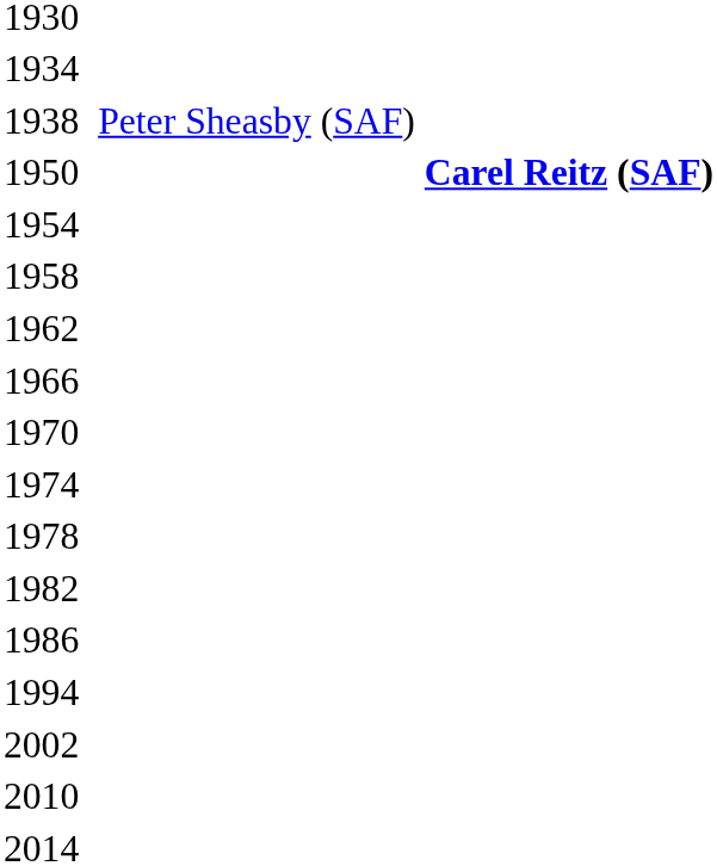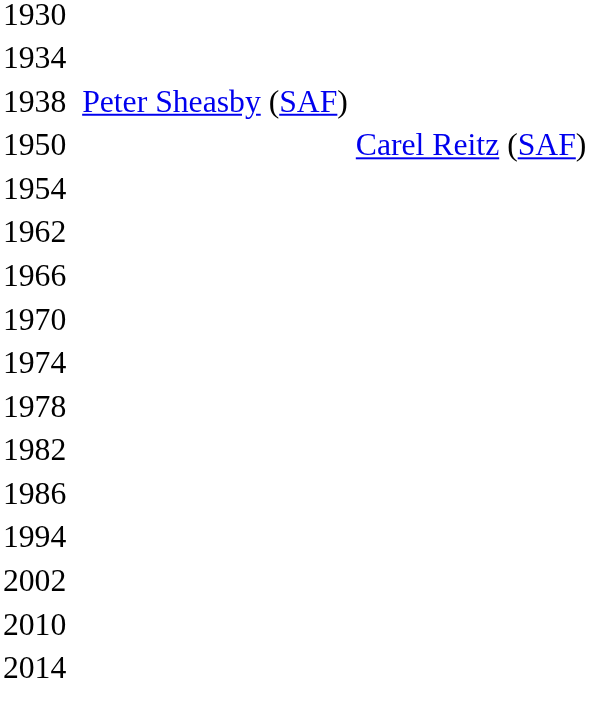1950 | column 4: bold -> normal
- row: 1958
